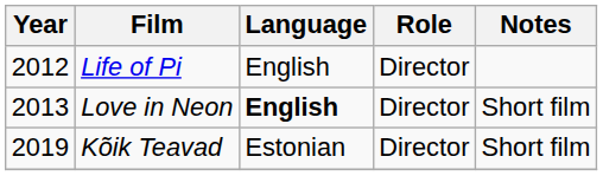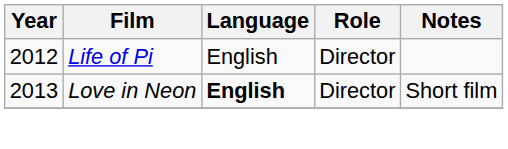- row: 2019 | Kõik Teavad | Estonian | Director | Short film
